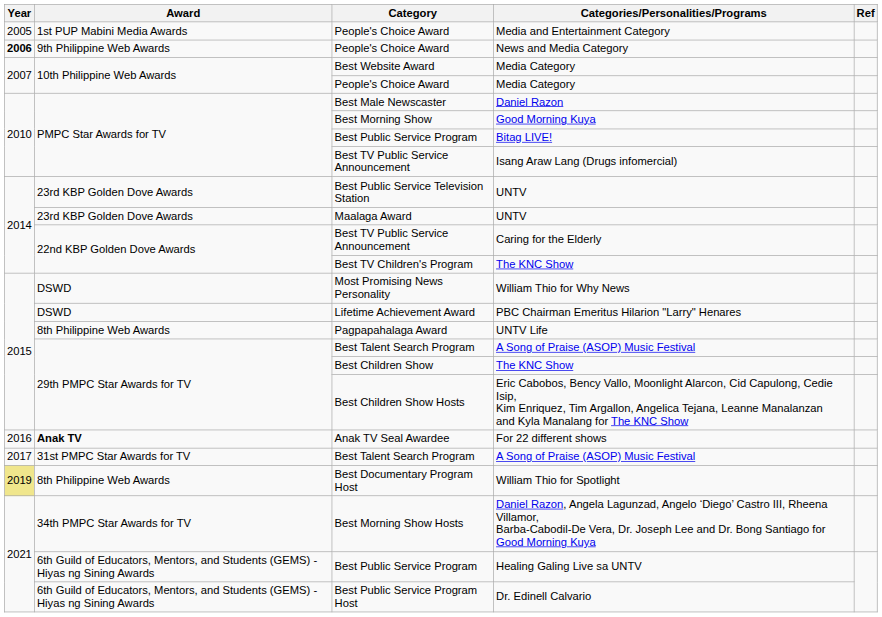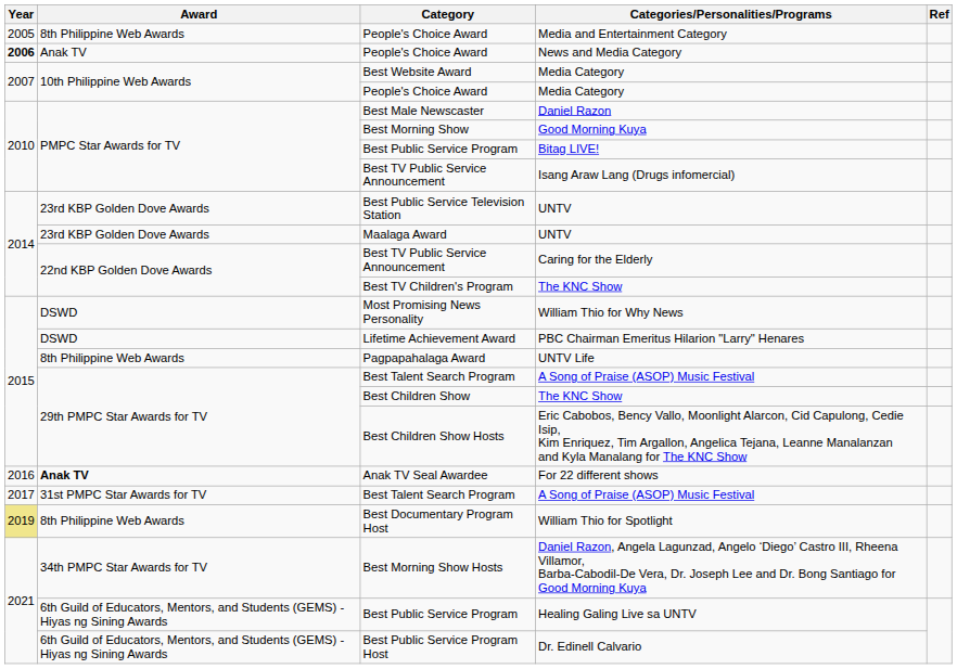Media and Entertainment Category | Award: 1st PUP Mabini Media Awards -> 8th Philippine Web Awards
News and Media Category | Award: 9th Philippine Web Awards -> Anak TV
